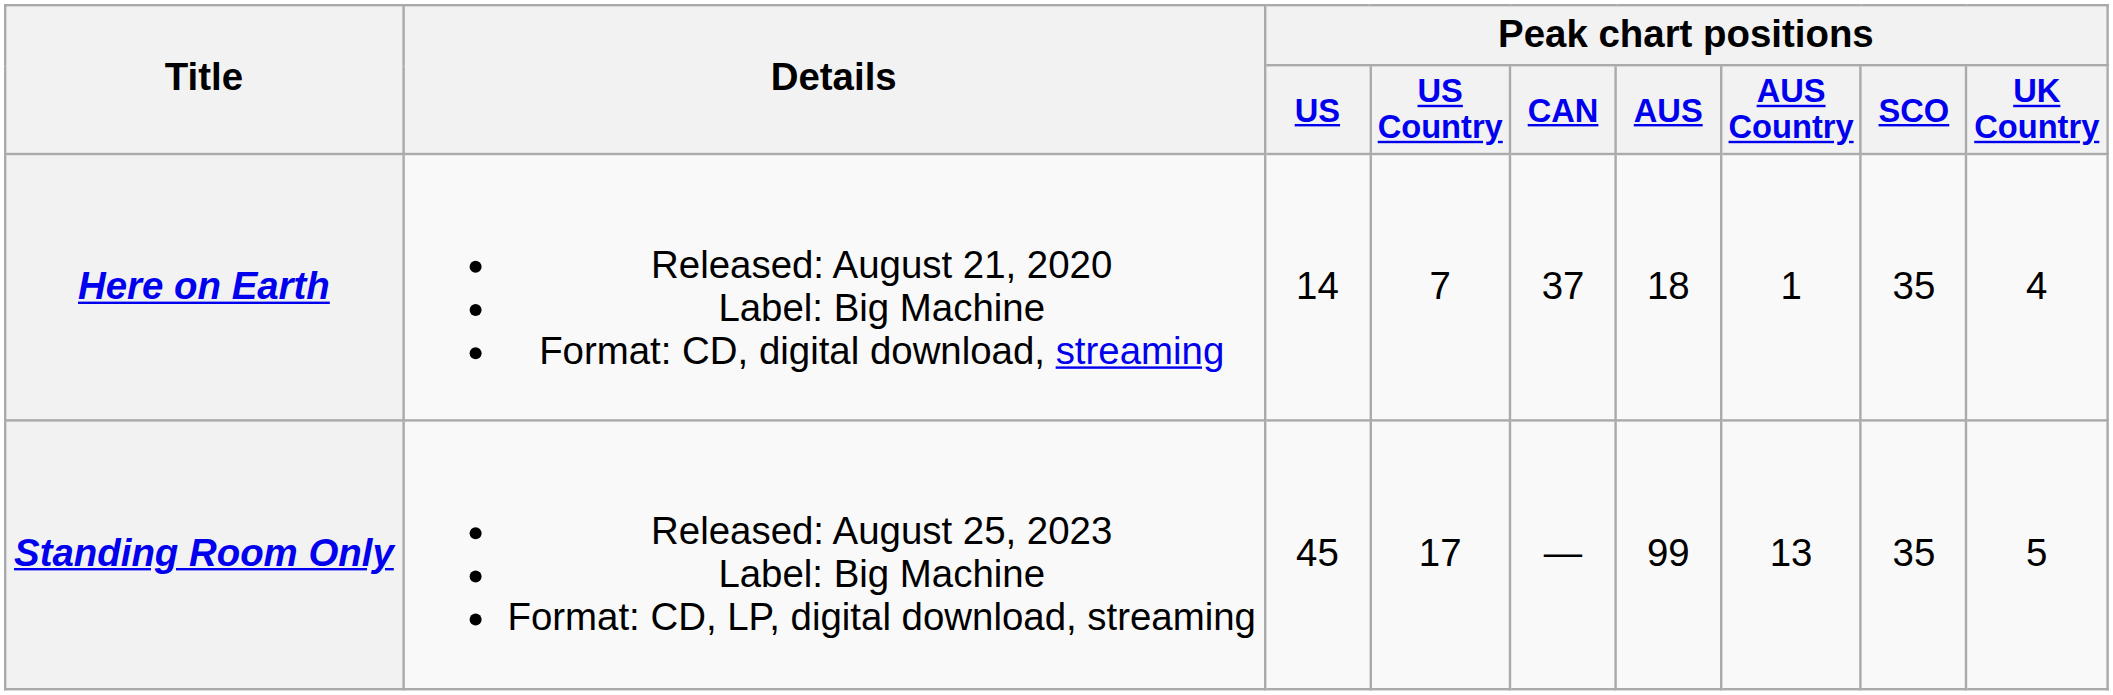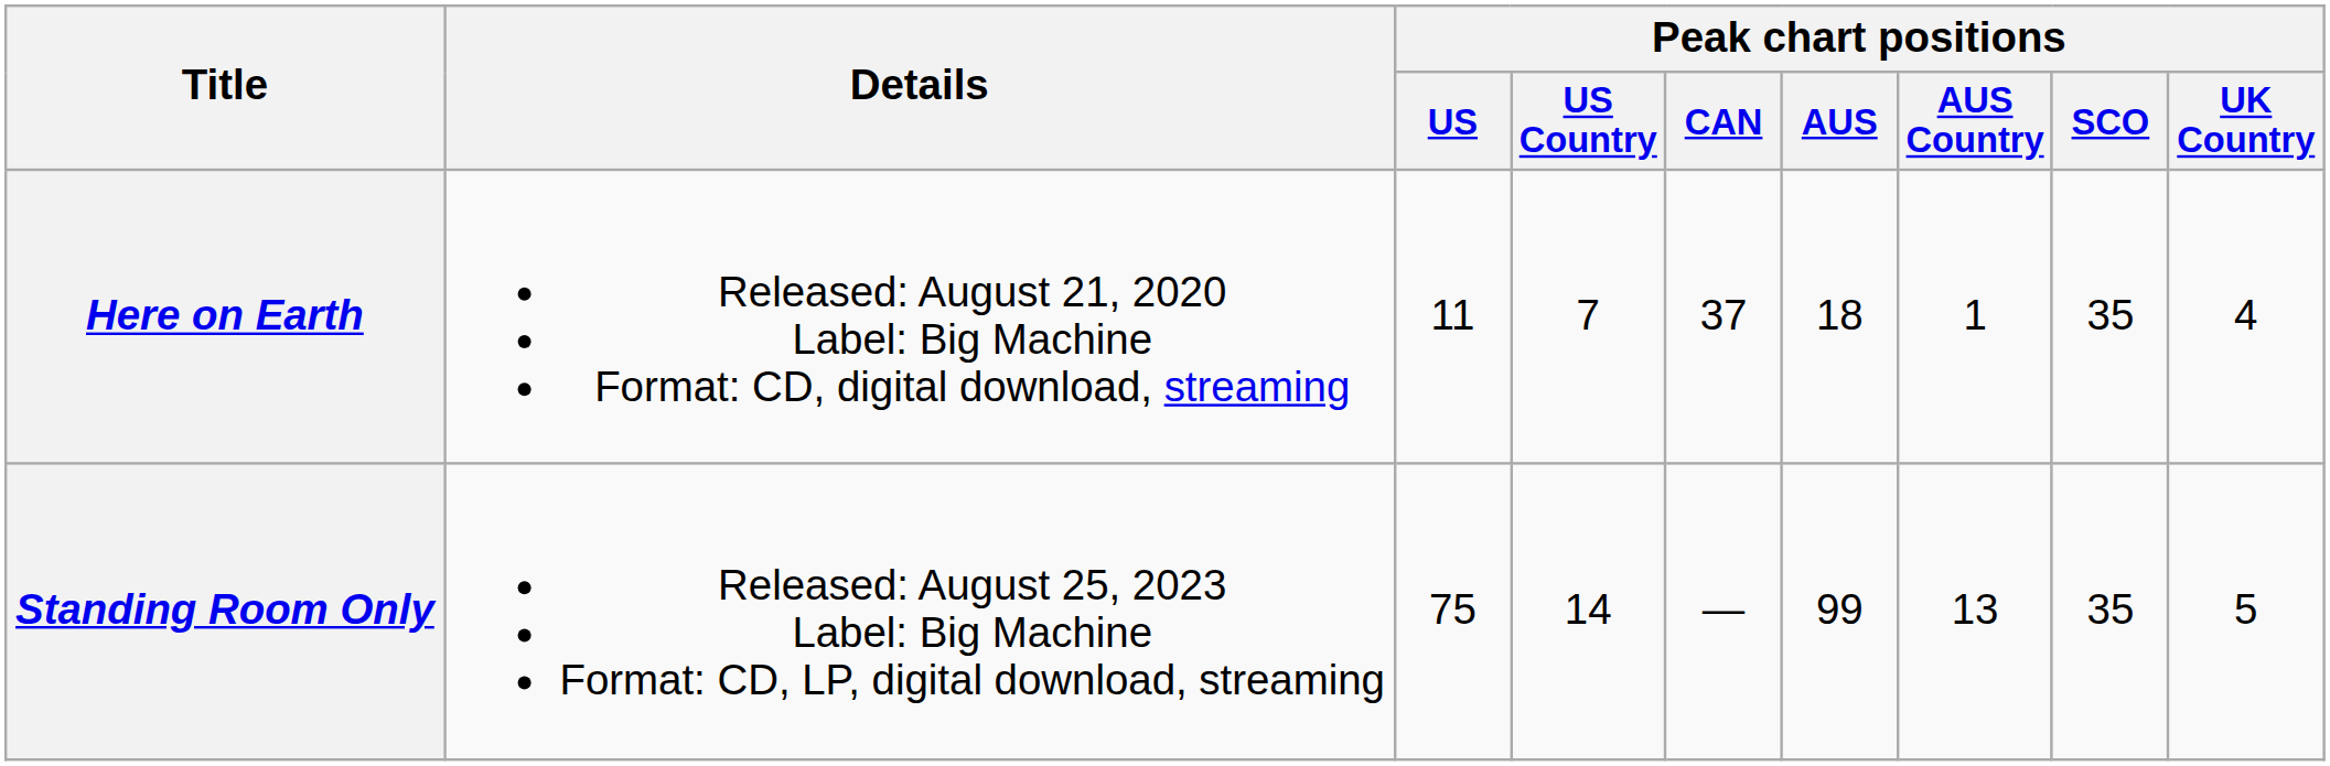Here on Earth | Peak chart positions / US: 14 -> 11
Standing Room Only | Peak chart positions / US: 45 -> 75
Standing Room Only | Peak chart positions / US Country: 17 -> 14
